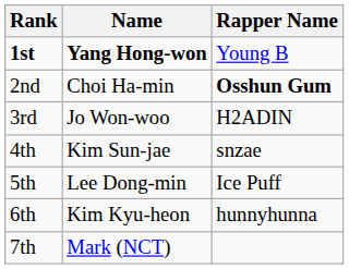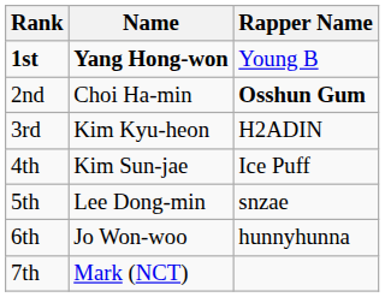3rd | Name: Jo Won-woo -> Kim Kyu-heon
4th | Rapper Name: snzae -> Ice Puff
5th | Rapper Name: Ice Puff -> snzae
6th | Name: Kim Kyu-heon -> Jo Won-woo
